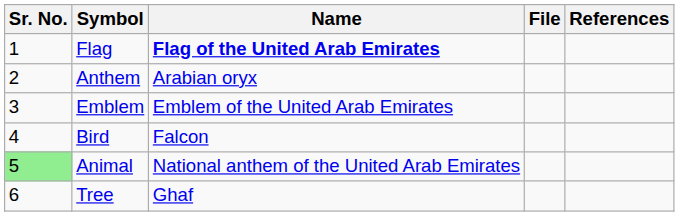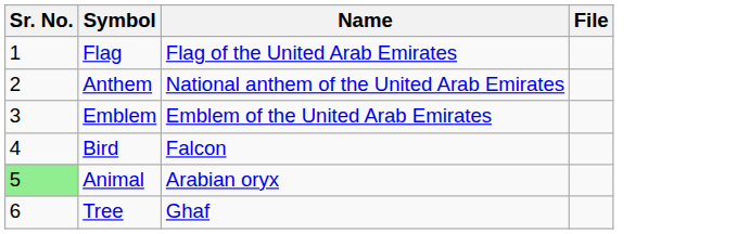- column: References
Flag | Name: bold -> normal
Anthem | Name: Arabian oryx -> National anthem of the United Arab Emirates
Animal | Name: National anthem of the United Arab Emirates -> Arabian oryx
